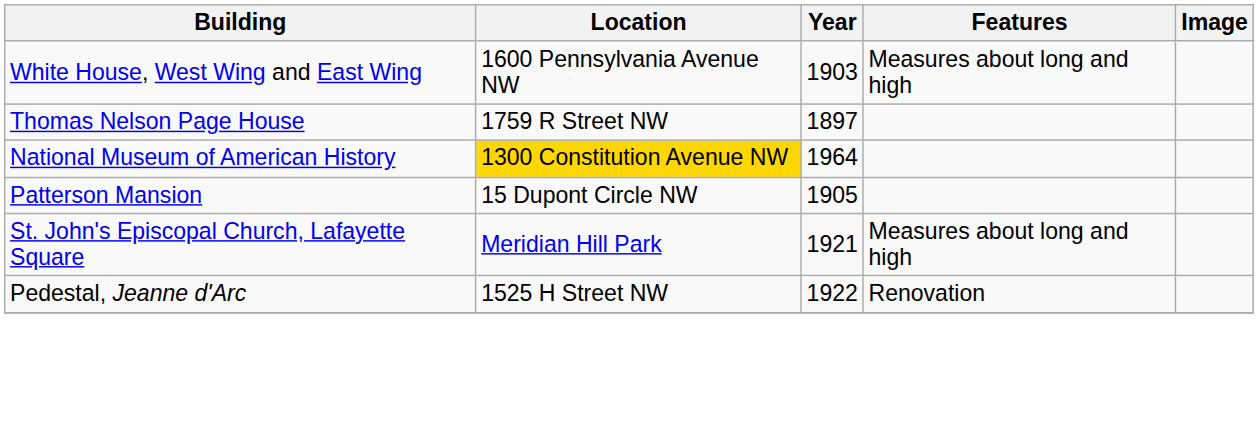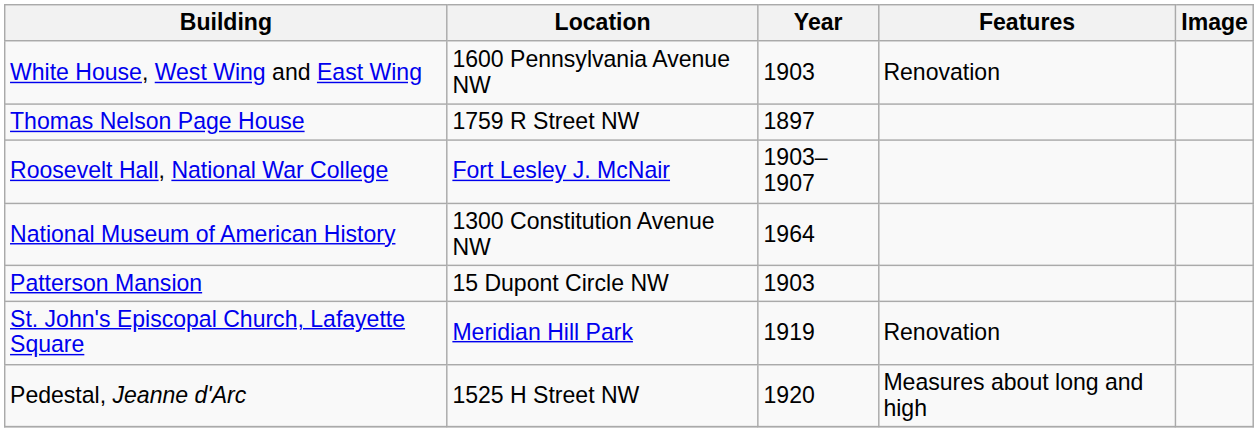White House, West Wing and East Wing | Features: Measures about long and high -> Renovation
+ row: Roosevelt Hall, National War College | Fort Lesley J. McNair | 1903–1907
National Museum of American History | Location: gold background -> no background
Patterson Mansion | Year: 1905 -> 1903
St. John's Episcopal Church, Lafayette Square | Year: 1921 -> 1919
St. John's Episcopal Church, Lafayette Square | Features: Measures about long and high -> Renovation
Pedestal, Jeanne d'Arc | Year: 1922 -> 1920
Pedestal, Jeanne d'Arc | Features: Renovation -> Measures about long and high
